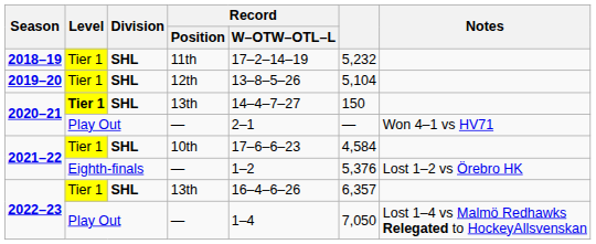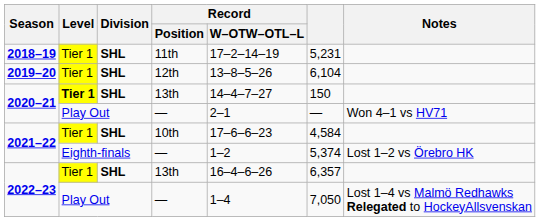2018–19 | column 6: 5,232 -> 5,231
2019–20 | column 6: 5,104 -> 6,104
2021–22 / — | column 6: 5,376 -> 5,374
